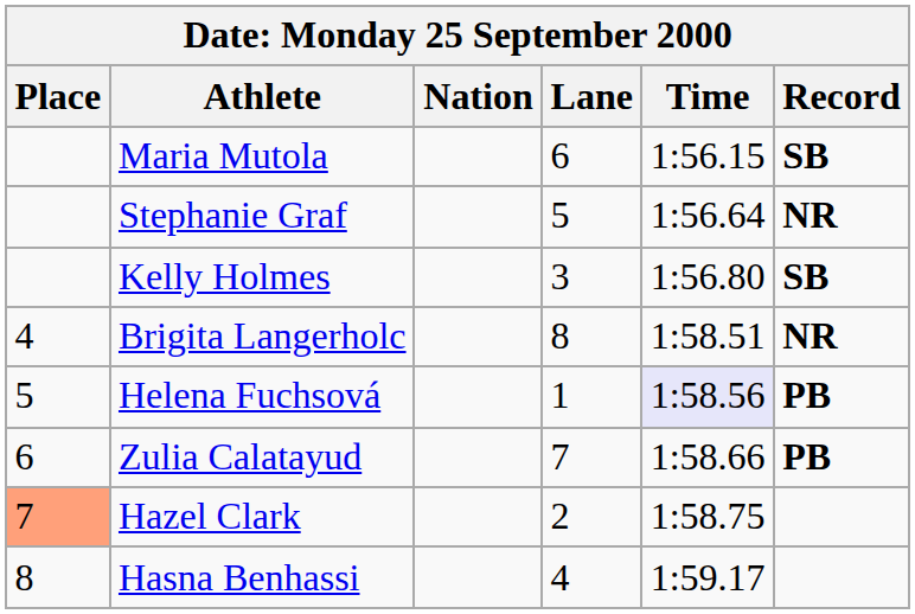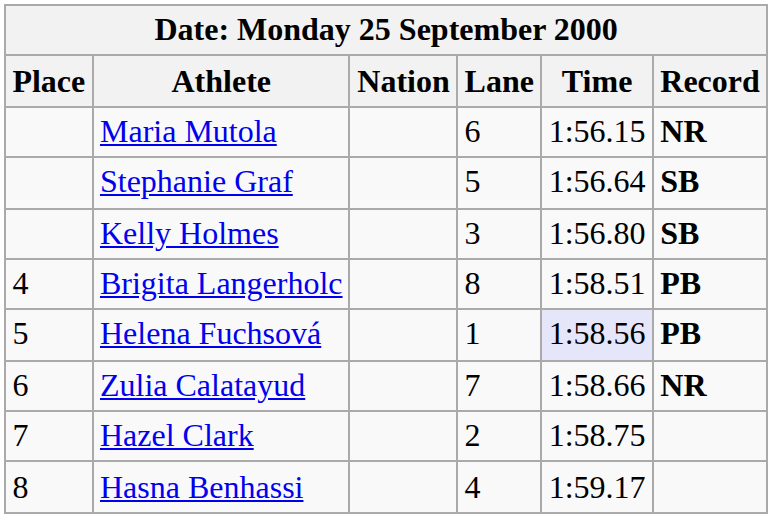Maria Mutola | Record: SB -> NR
Stephanie Graf | Record: NR -> SB
Brigita Langerholc | Record: NR -> PB
Zulia Calatayud | Record: PB -> NR
Hazel Clark | Place: lightsalmon background -> no background
